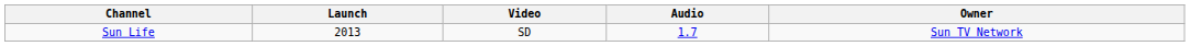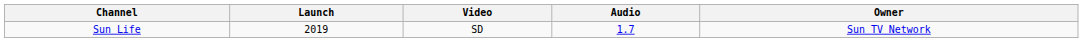Sun Life | Launch: 2013 -> 2019
